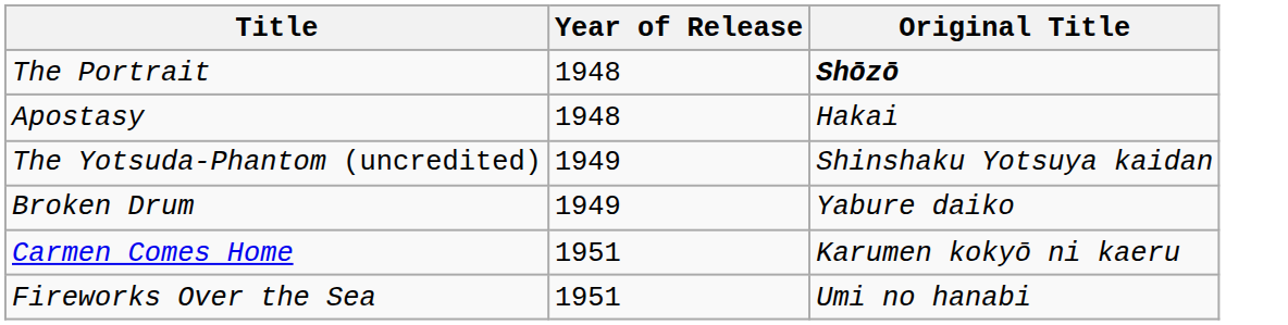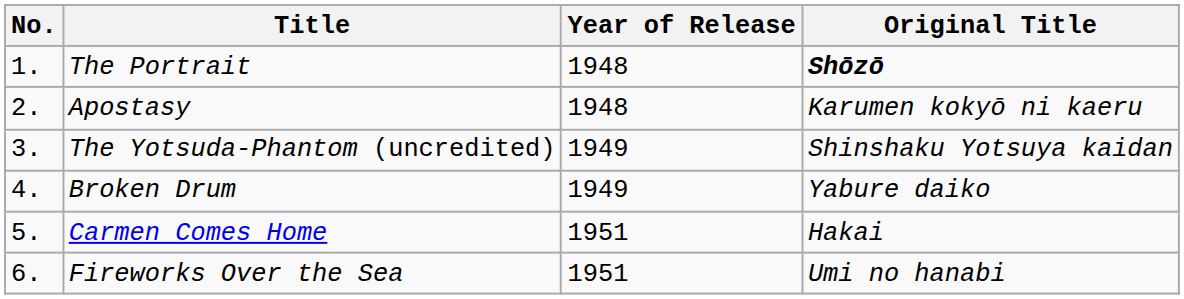+ column: No. | 1. | 2. | 3. | 4. | 5. | 6.
Apostasy | Original Title: Hakai -> Karumen kokyō ni kaeru
Carmen Comes Home | Original Title: Karumen kokyō ni kaeru -> Hakai
